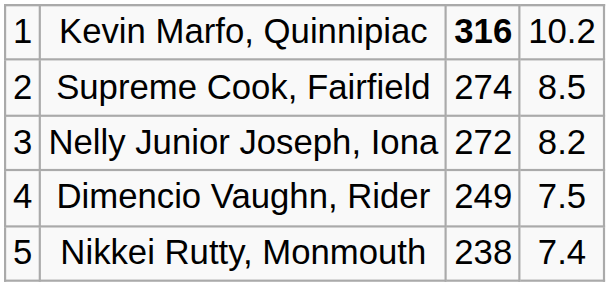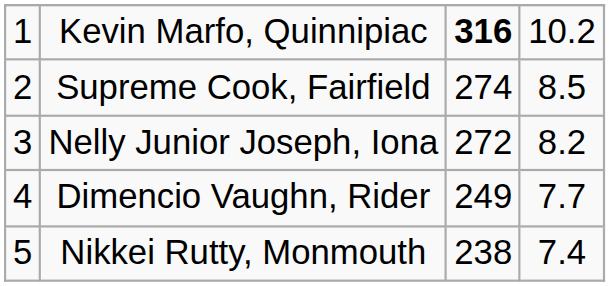Dimencio Vaughn, Rider | column 4: 7.5 -> 7.7
